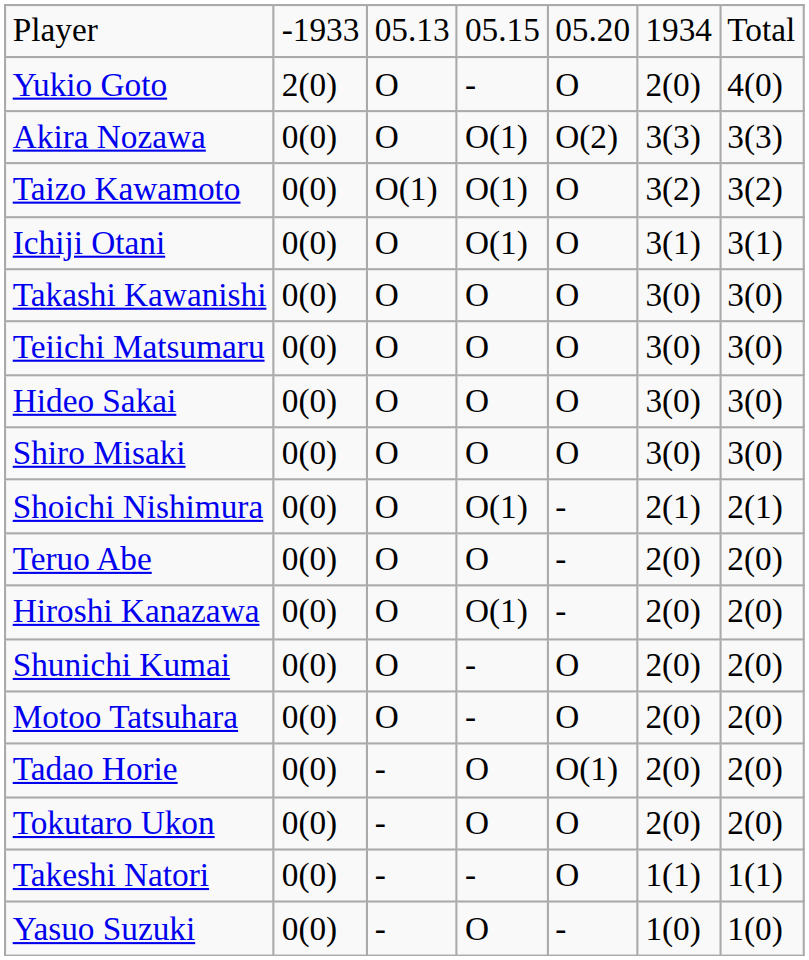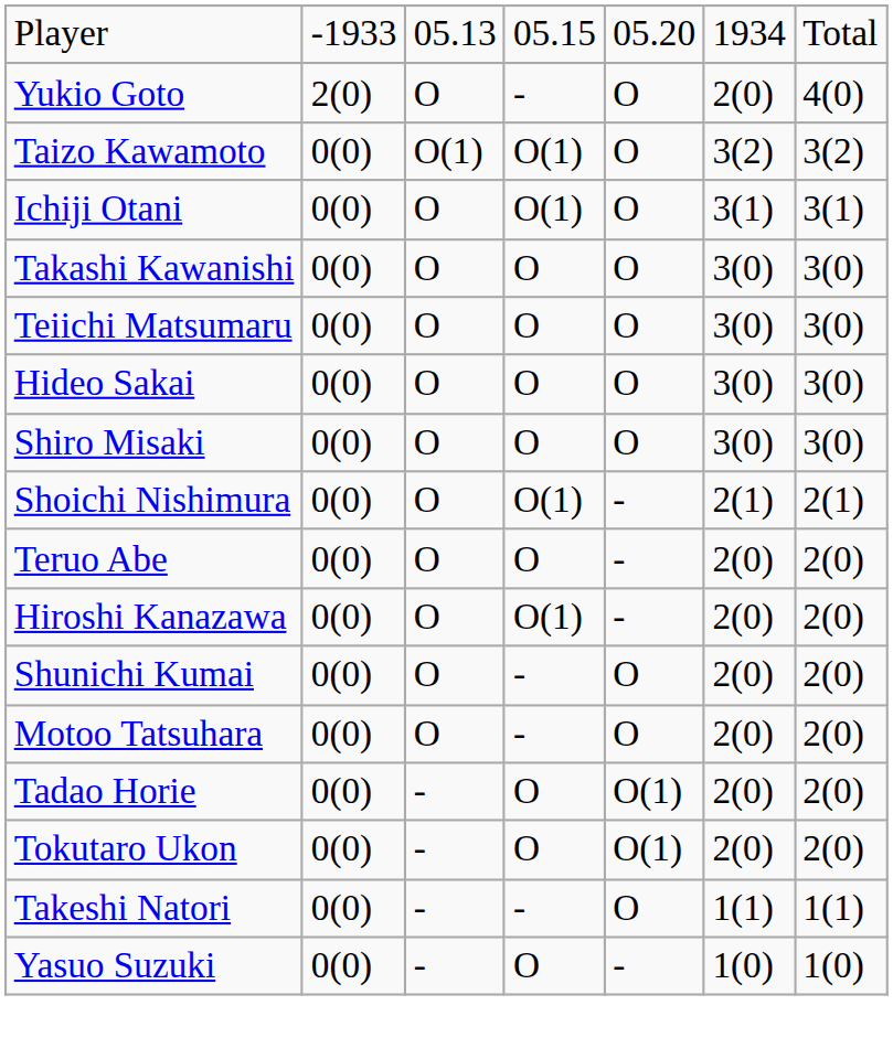- row: Akira Nozawa | 0(0) | O | O(1) | O(2) | 3(3) | 3(3)
Tokutaro Ukon | column 5: O -> O(1)
